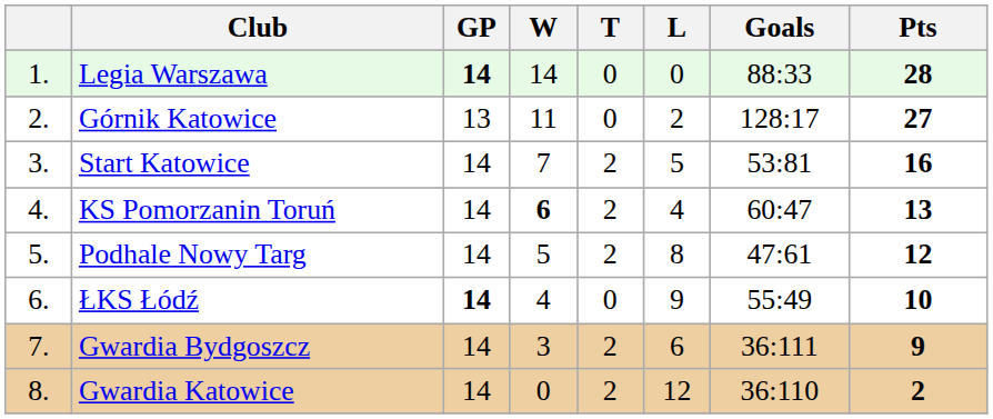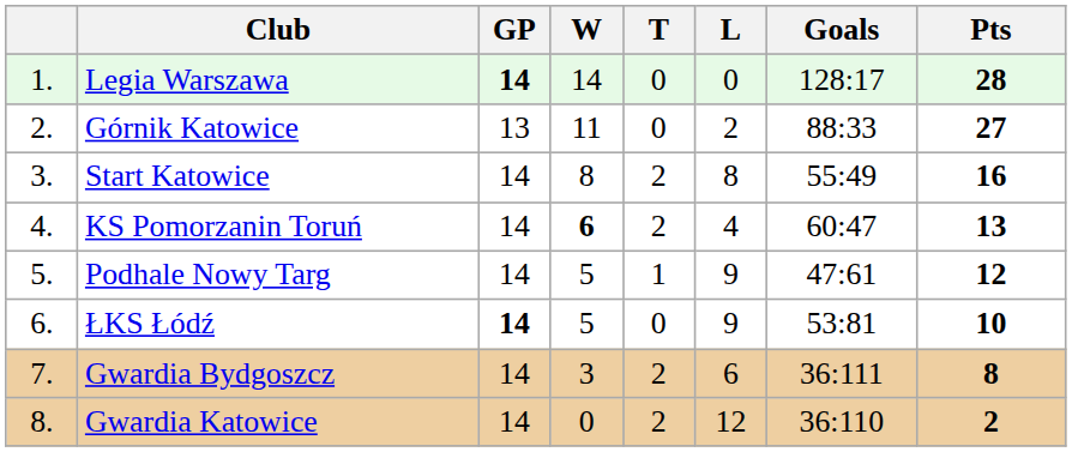Legia Warszawa | Goals: 88:33 -> 128:17
Górnik Katowice | Goals: 128:17 -> 88:33
Start Katowice | W: 7 -> 8
Start Katowice | L: 5 -> 8
Start Katowice | Goals: 53:81 -> 55:49
Podhale Nowy Targ | T: 2 -> 1
Podhale Nowy Targ | L: 8 -> 9
ŁKS Łódź | W: 4 -> 5
ŁKS Łódź | Goals: 55:49 -> 53:81
Gwardia Bydgoszcz | Pts: 9 -> 8
